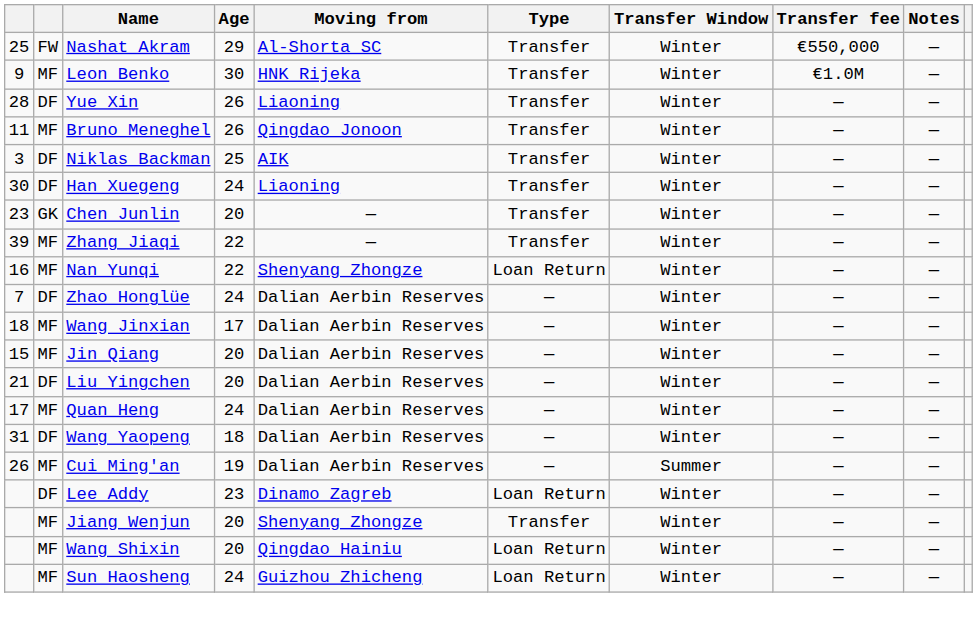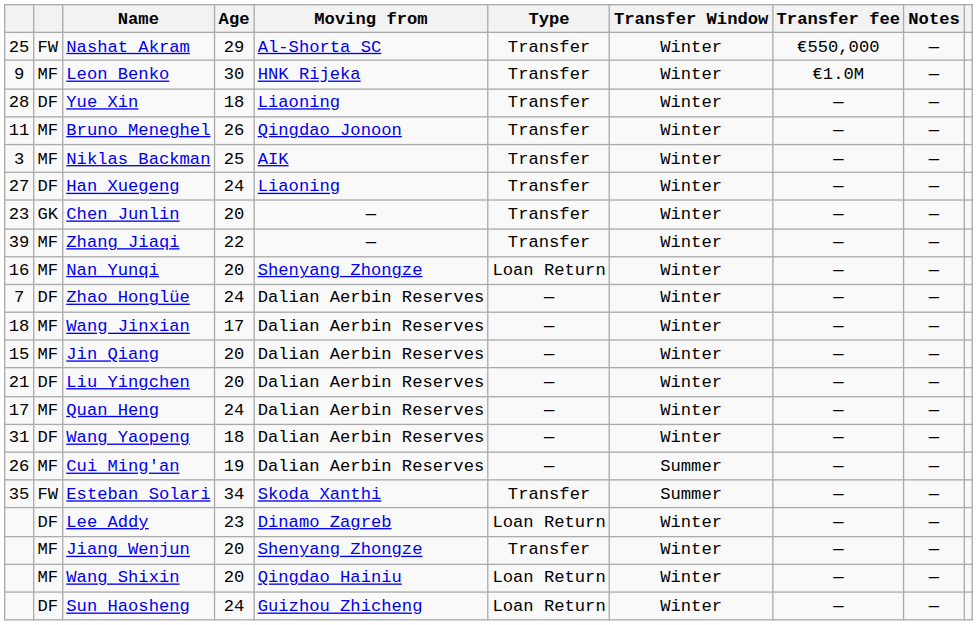Yue Xin | Age: 26 -> 18
Niklas Backman | column 2: DF -> MF
Han Xuegeng | column 1: 30 -> 27
Nan Yunqi | Age: 22 -> 20
+ row: 35 | FW | Esteban Solari | 34 | Skoda Xanthi | Transfer | Summer | — | —
Sun Haosheng | column 2: MF -> DF
